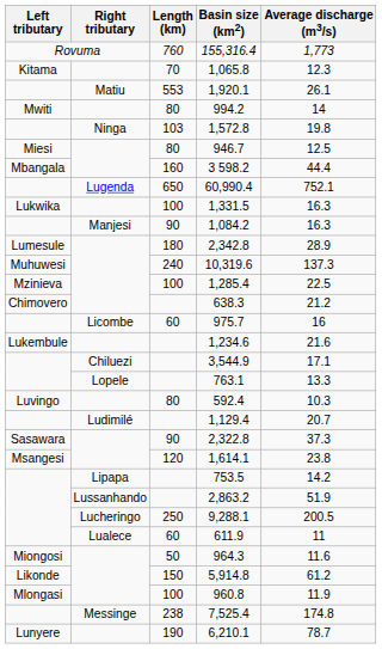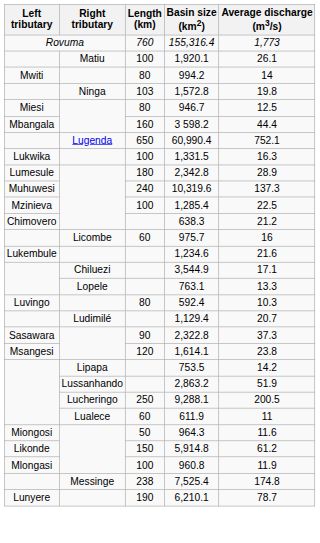- row: Kitama | 70 | 1,065.8 | 12.3
1,920.1 | Length (km): 553 -> 100
- row: Manjesi | 90 | 1,084.2 | 16.3
